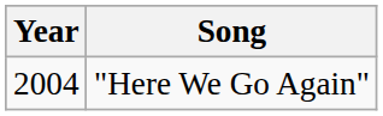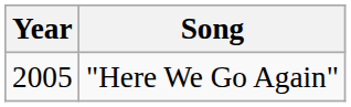"Here We Go Again" | Year: 2004 -> 2005
